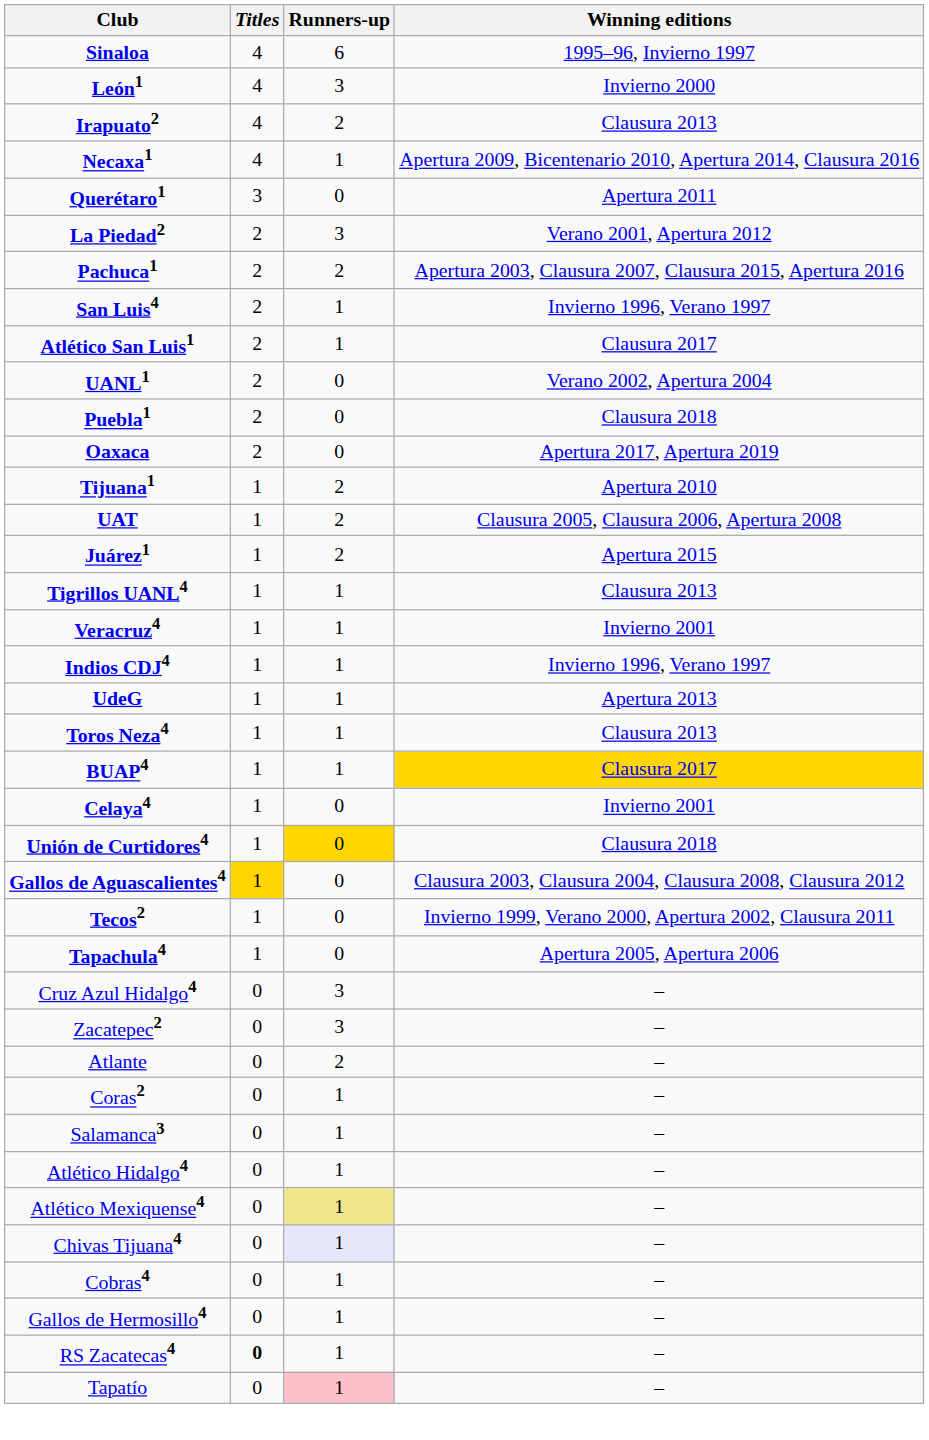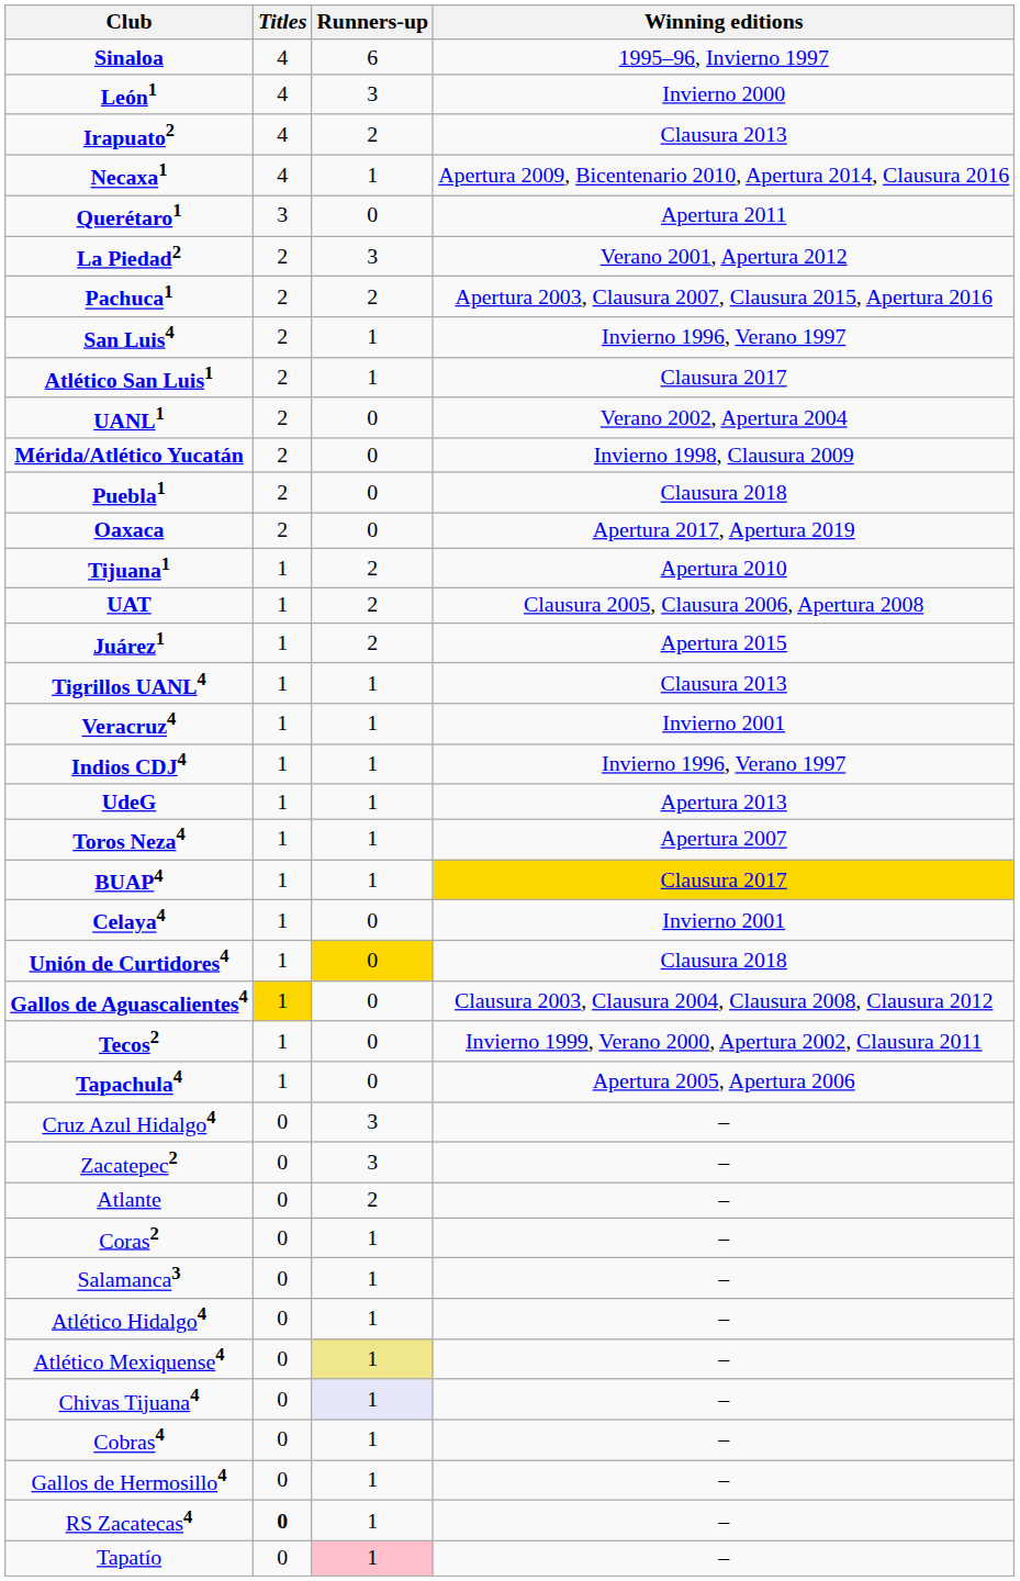+ row: Mérida/Atlético Yucatán | 2 | 0 | Invierno 1998, Clausura 2009
Toros Neza4 | Winning editions: Clausura 2013 -> Apertura 2007
